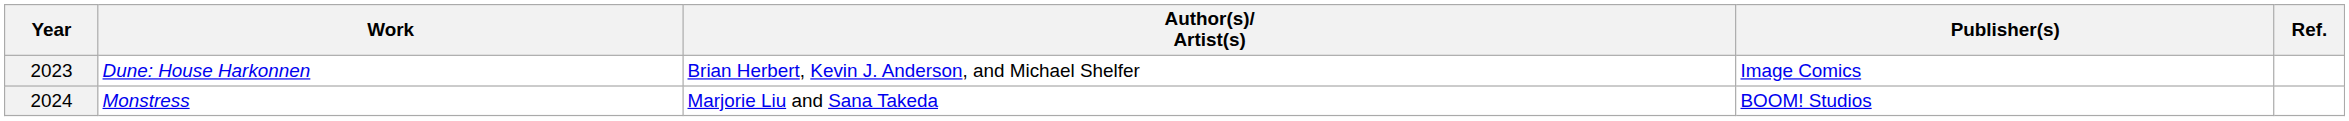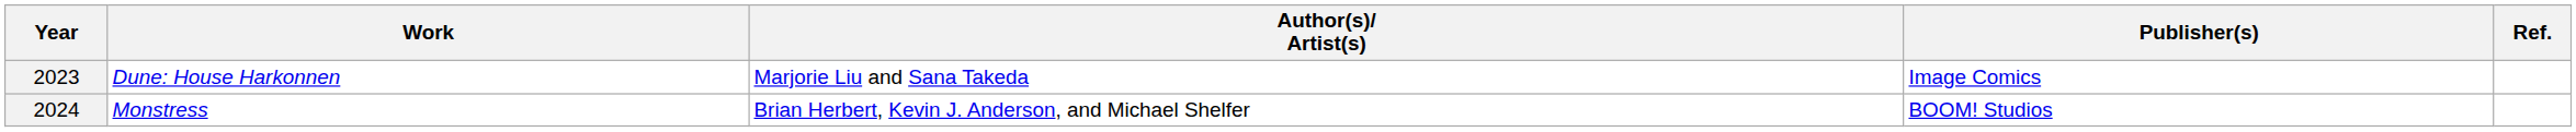2023 | Author(s)/ Artist(s): Brian Herbert, Kevin J. Anderson, and Michael Shelfer -> Marjorie Liu and Sana Takeda
2024 | Author(s)/ Artist(s): Marjorie Liu and Sana Takeda -> Brian Herbert, Kevin J. Anderson, and Michael Shelfer
